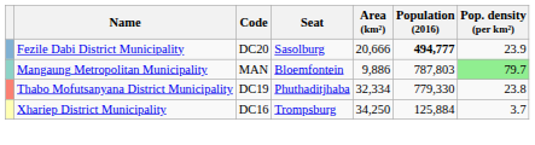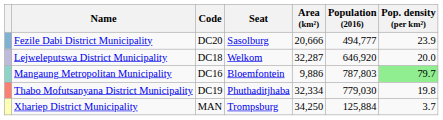Fezile Dabi District Municipality | Population (2016): bold -> normal
+ row: Lejweleputswa District Municipality | DC18 | Welkom | 32,287 | 646,920 | 20.0
Mangaung Metropolitan Municipality | Code: MAN -> DC16
Thabo Mofutsanyana District Municipality | Population (2016): 779,330 -> 779,030
Thabo Mofutsanyana District Municipality | Pop. density (per km²): 23.8 -> 19.8
Xhariep District Municipality | Code: DC16 -> MAN
